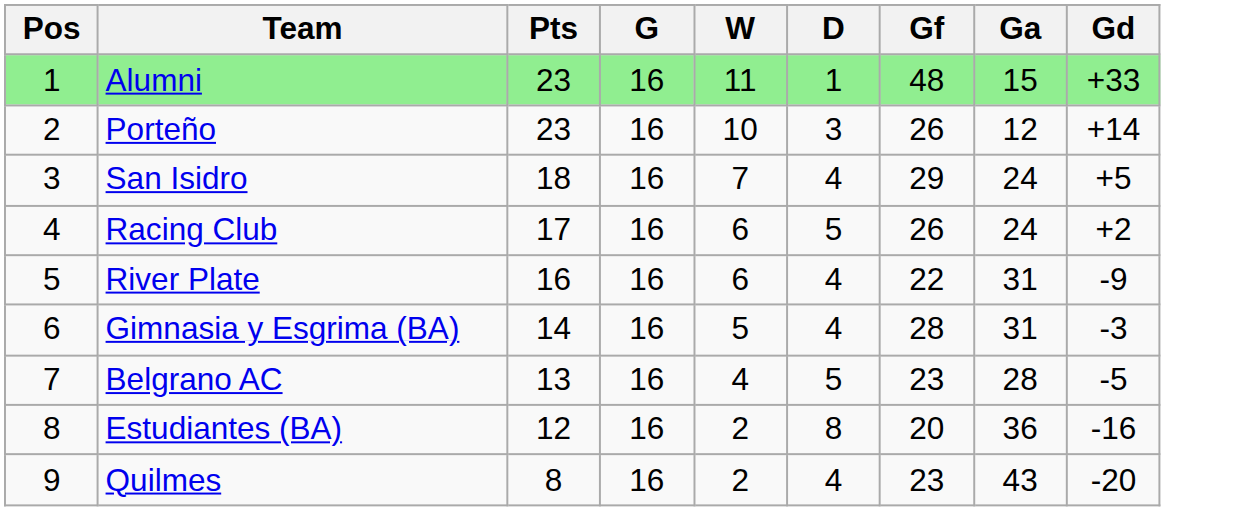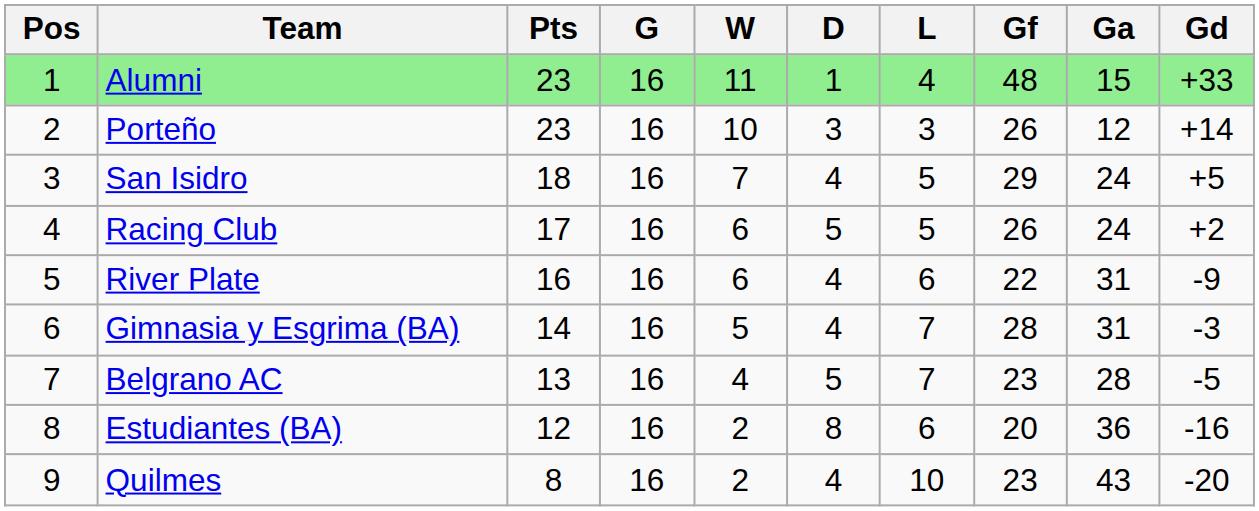+ column: L | 4 | 3 | 5 | 5 | 6 | 7 | 7 | 6 | 10
